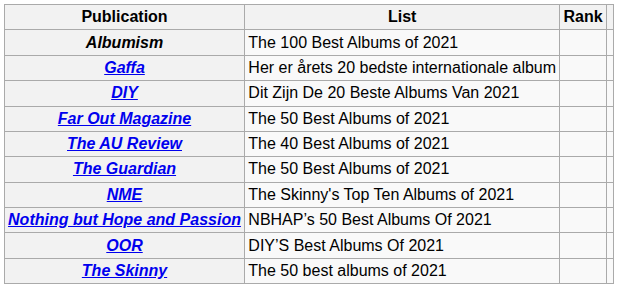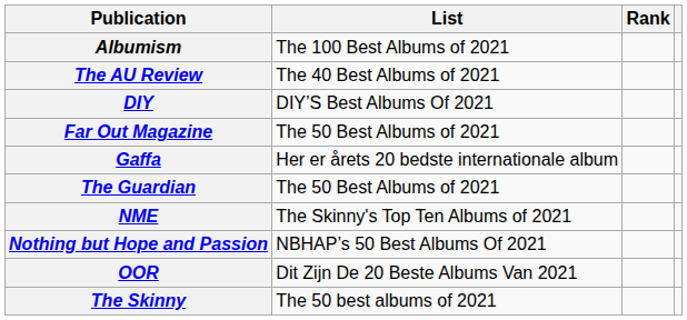rows swapped: The AU Review <-> Gaffa
DIY | List: Dit Zijn De 20 Beste Albums Van 2021 -> DIY’S Best Albums Of 2021
OOR | List: DIY’S Best Albums Of 2021 -> Dit Zijn De 20 Beste Albums Van 2021
